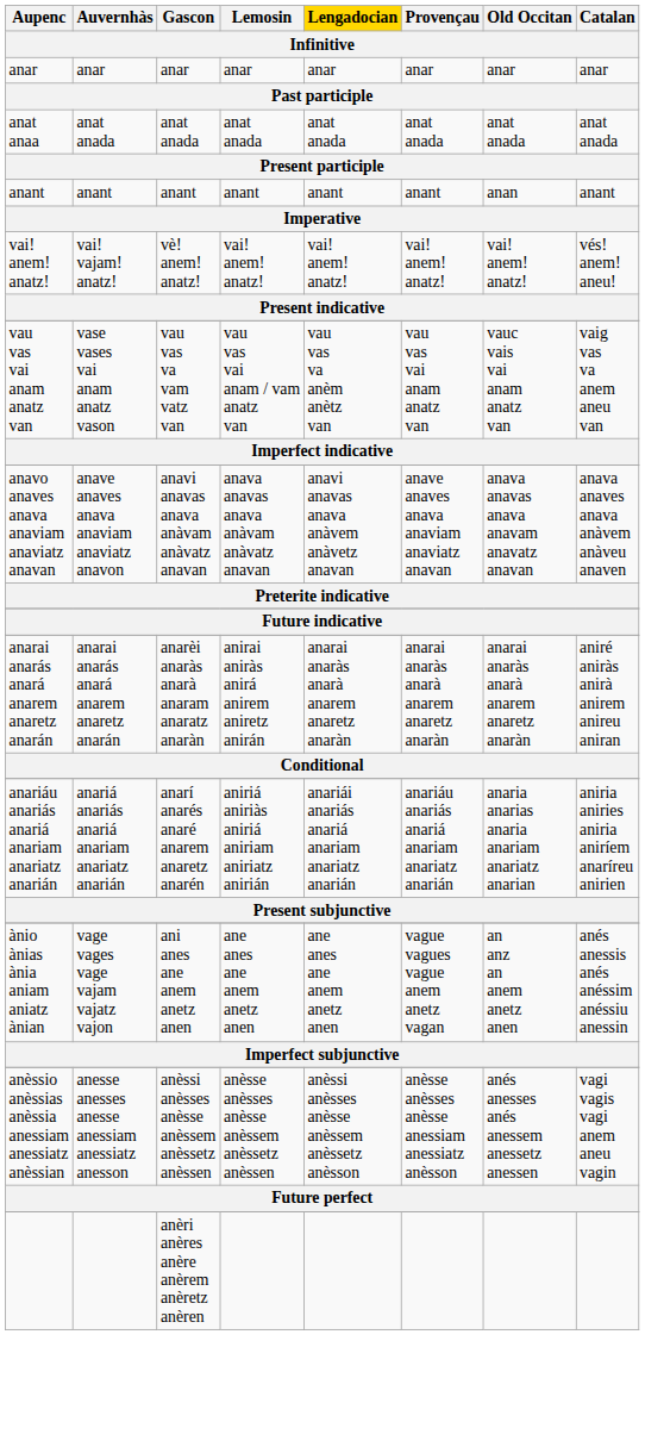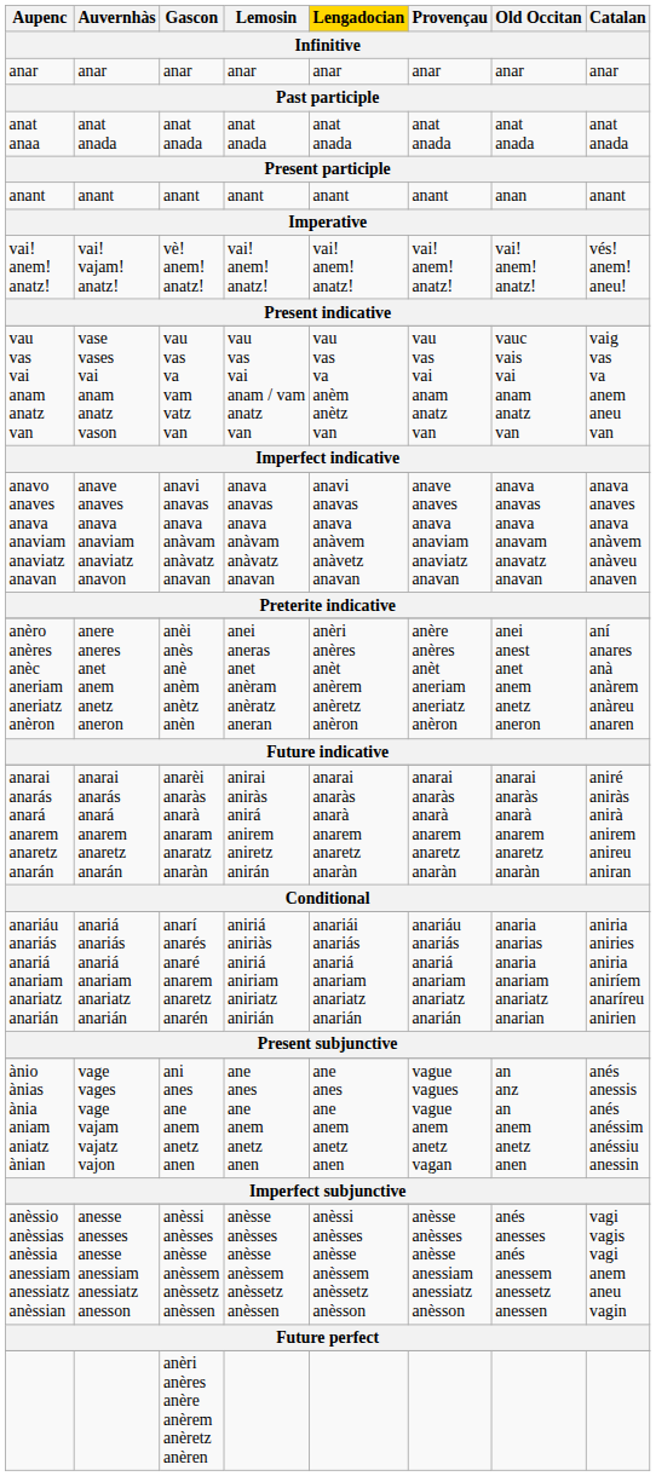+ row: anèro anères anèc aneriam aneriatz anèron | anere aneres anet anem anetz aneron | anèi anès anè anèm anètz anèn | anei aneras anet anèram anèratz aneran | anèri anères anèt anèrem anèretz anèron | anère anères anèt aneriam aneriatz anèron | anei anest anet anem anetz aneron | aní anares anà anàrem anàreu anaren
